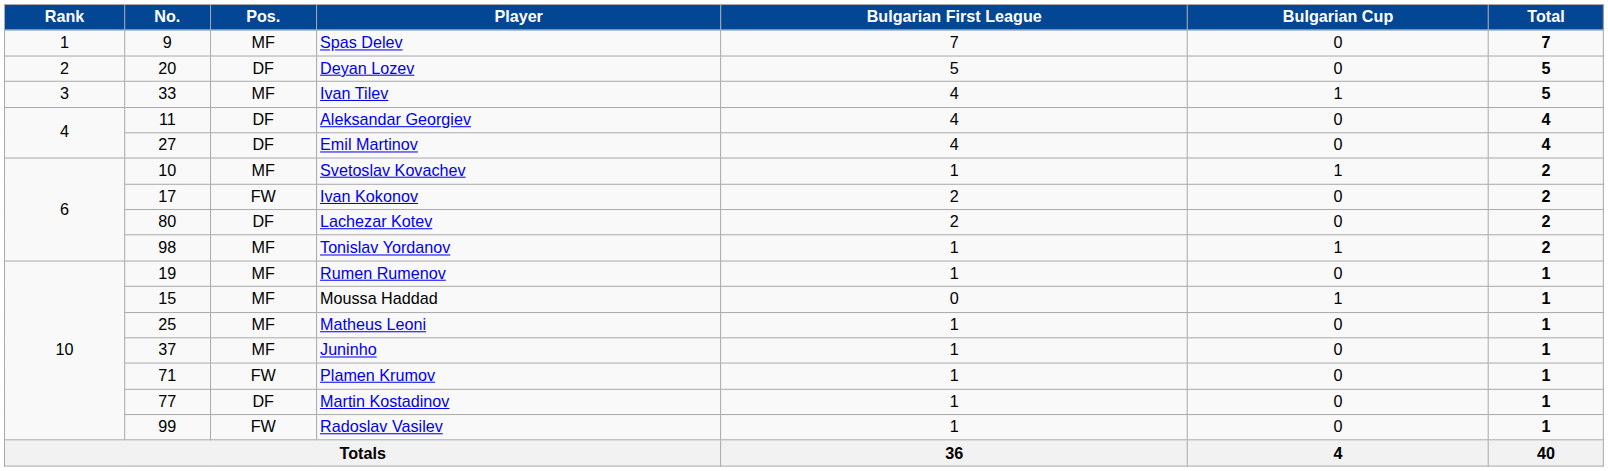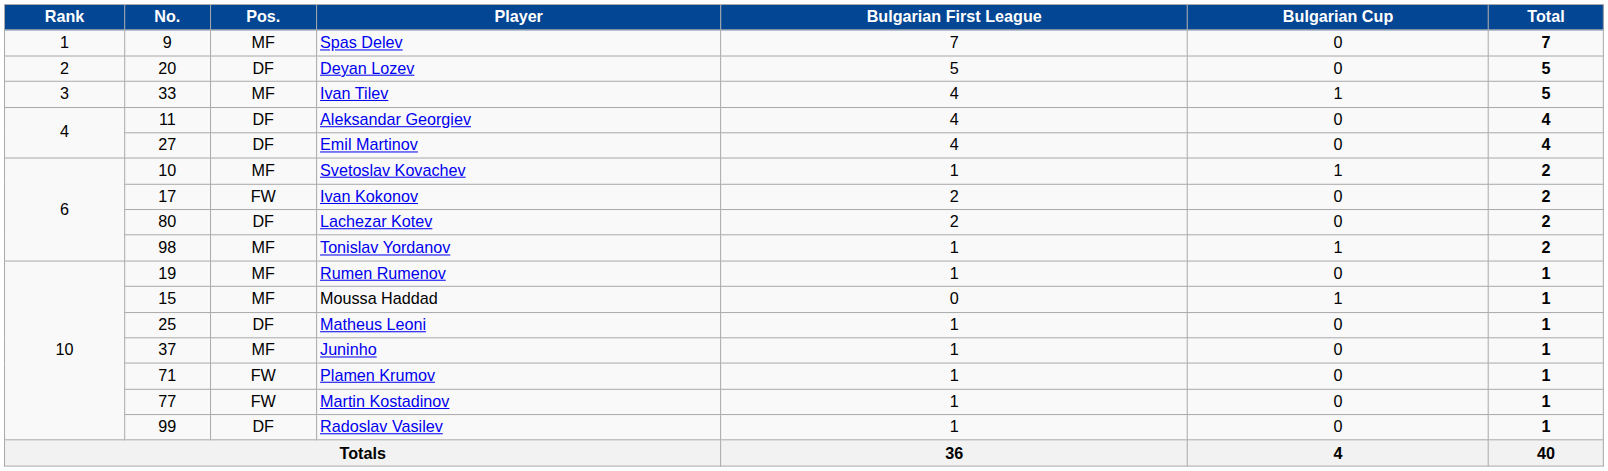Matheus Leoni | Pos.: MF -> DF
Martin Kostadinov | Pos.: DF -> FW
Radoslav Vasilev | Pos.: FW -> DF
